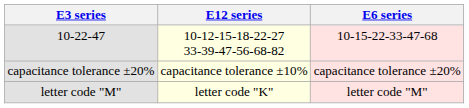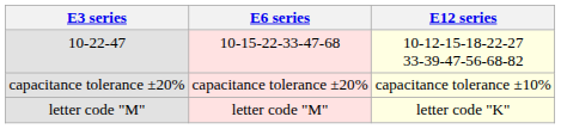columns swapped: E6 series <-> E12 series
